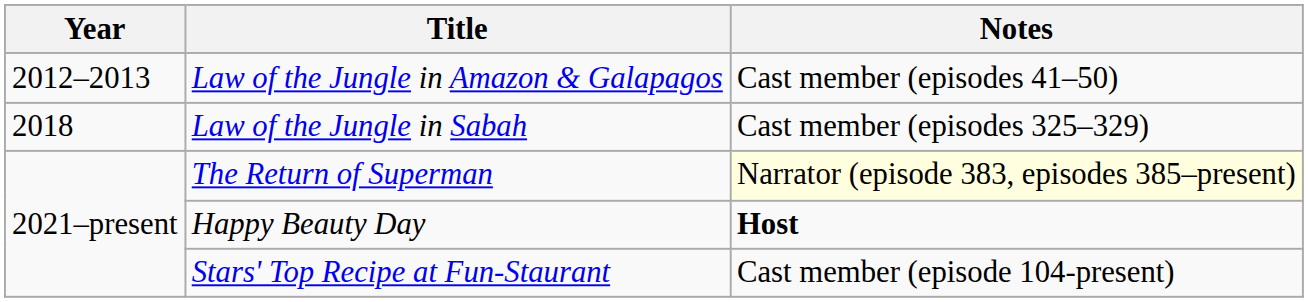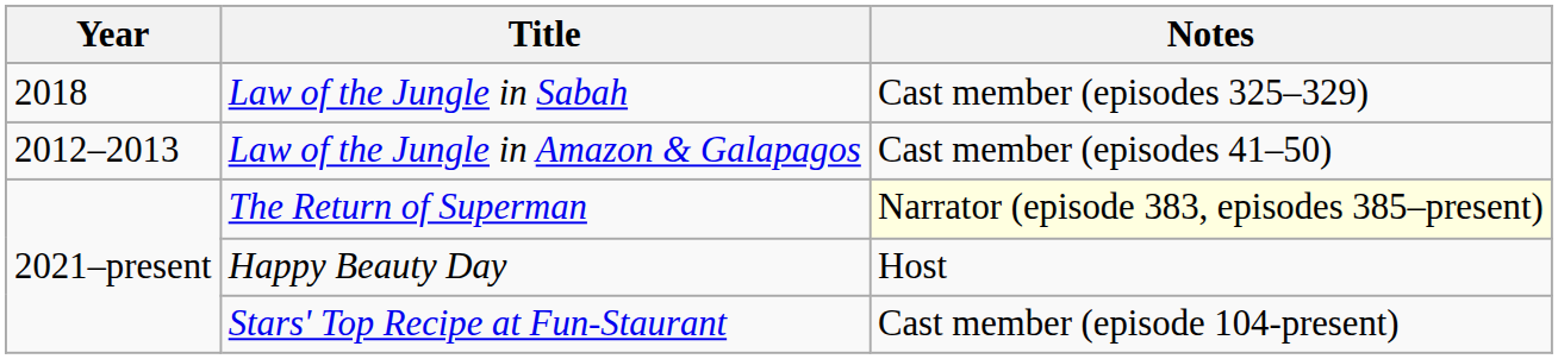rows swapped: Law of the Jungle in Amazon & Galapagos <-> Law of the Jungle in Sabah
Happy Beauty Day | Notes: bold -> normal
